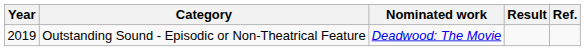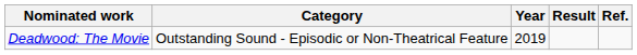columns swapped: Year <-> Nominated work
